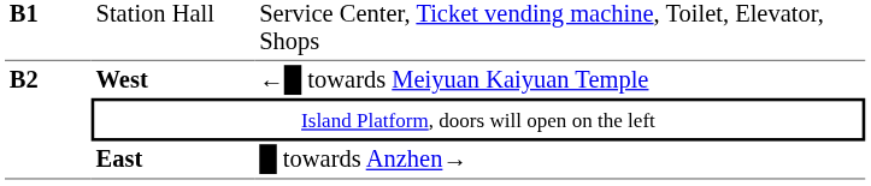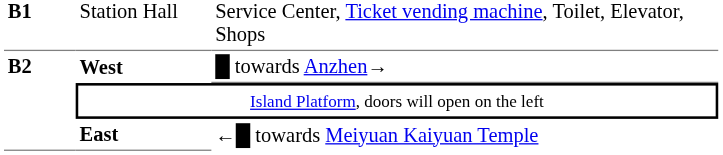West | column 3: ←█ towards Meiyuan Kaiyuan Temple -> █ towards Anzhen→
East | column 3: █ towards Anzhen→ -> ←█ towards Meiyuan Kaiyuan Temple
